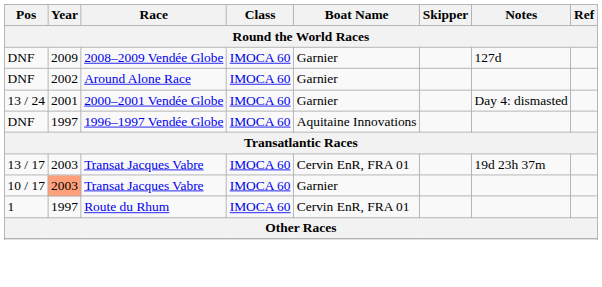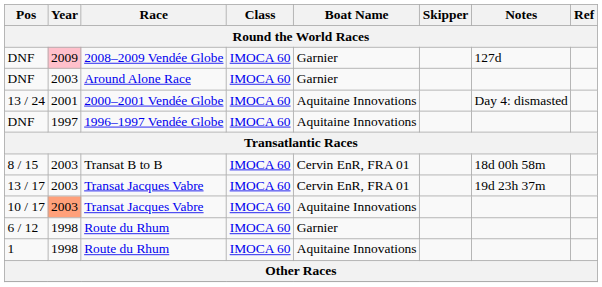DNF / 2008–2009 Vendée Globe | Year: no background -> pink background
DNF / Around Alone Race | Year: 2002 -> 2003
13 / 24 | Boat Name: Garnier -> Aquitaine Innovations
+ row: 8 / 15 | 2003 | Transat B to B | IMOCA 60 | Cervin EnR, FRA 01 | 18d 00h 58m
10 / 17 | Boat Name: Garnier -> Aquitaine Innovations
+ row: 6 / 12 | 1998 | Route du Rhum | IMOCA 60 | Garnier
1 | Year: 1997 -> 1998
1 | Boat Name: Cervin EnR, FRA 01 -> Aquitaine Innovations
